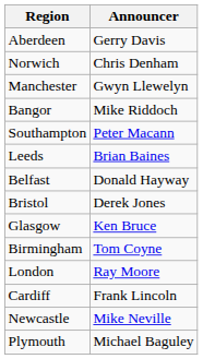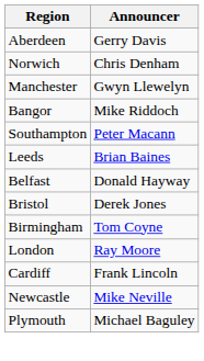- row: Glasgow | Ken Bruce
